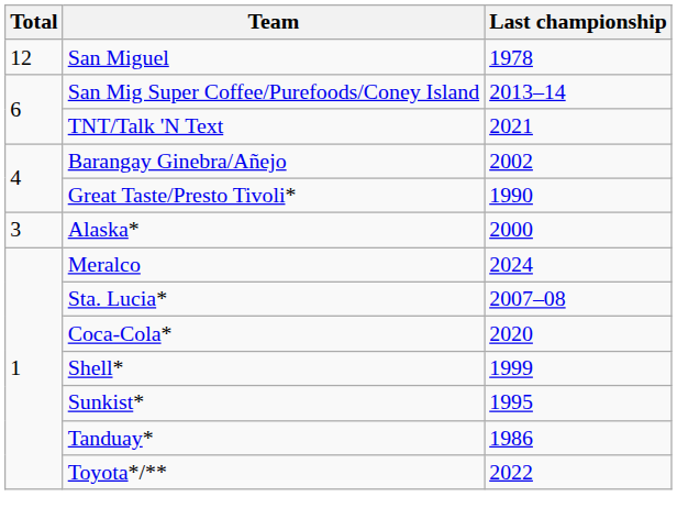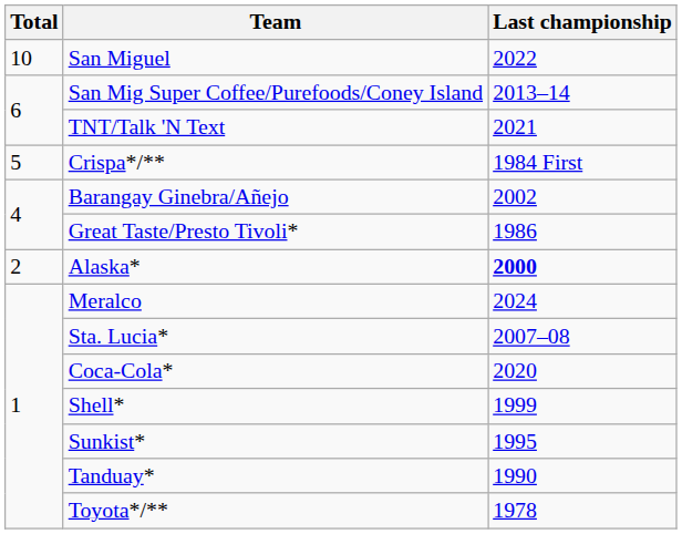San Miguel | Total: 12 -> 10
San Miguel | Last championship: 1978 -> 2022
+ row: 5 | Crispa*/** | 1984 First
Great Taste/Presto Tivoli* | Last championship: 1990 -> 1986
Alaska* | Total: 3 -> 2
Alaska* | Last championship: normal -> bold
Tanduay* | Last championship: 1986 -> 1990
Toyota*/** | Last championship: 2022 -> 1978
